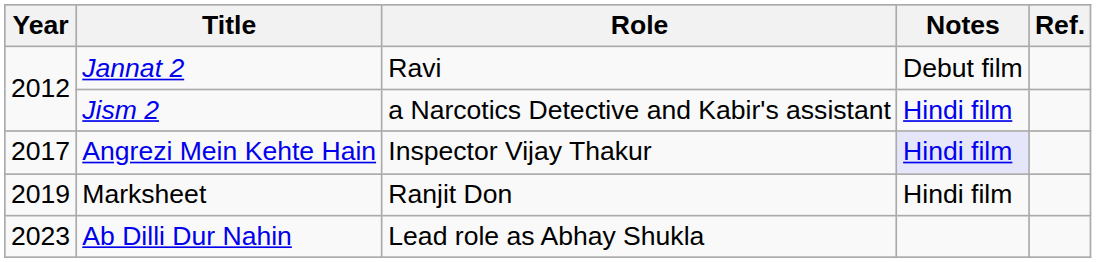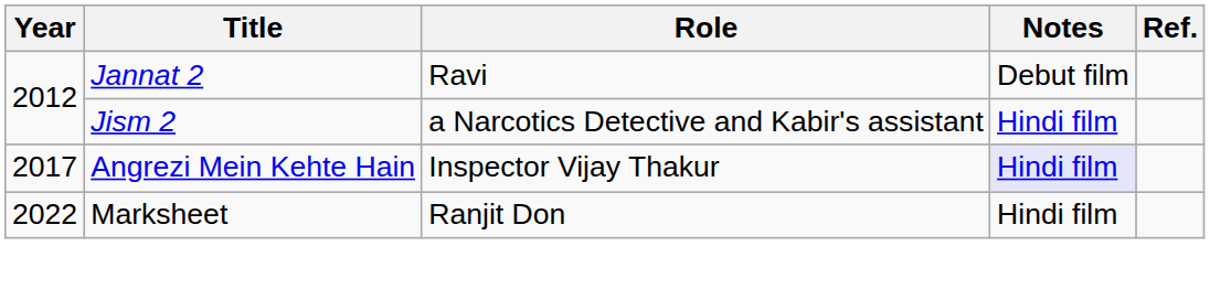Marksheet | Year: 2019 -> 2022
- row: 2023 | Ab Dilli Dur Nahin | Lead role as Abhay Shukla
